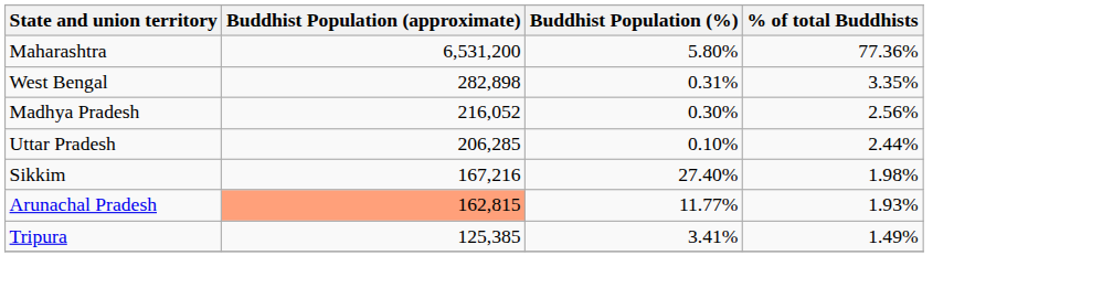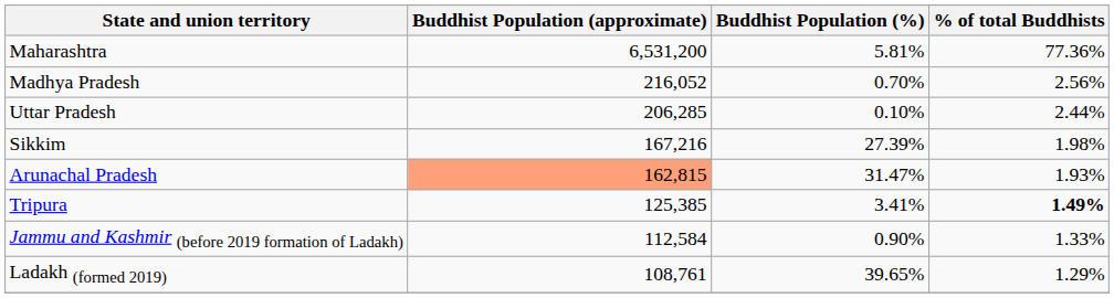Maharashtra | Buddhist Population (%): 5.80% -> 5.81%
- row: West Bengal | 282,898 | 0.31% | 3.35%
Madhya Pradesh | Buddhist Population (%): 0.30% -> 0.70%
Sikkim | Buddhist Population (%): 27.40% -> 27.39%
Arunachal Pradesh | Buddhist Population (%): 11.77% -> 31.47%
Tripura | % of total Buddhists: normal -> bold
+ row: Jammu and Kashmir (before 2019 formation of Ladakh) | 112,584 | 0.90% | 1.33%
+ row: Ladakh (formed 2019) | 108,761 | 39.65% | 1.29%
